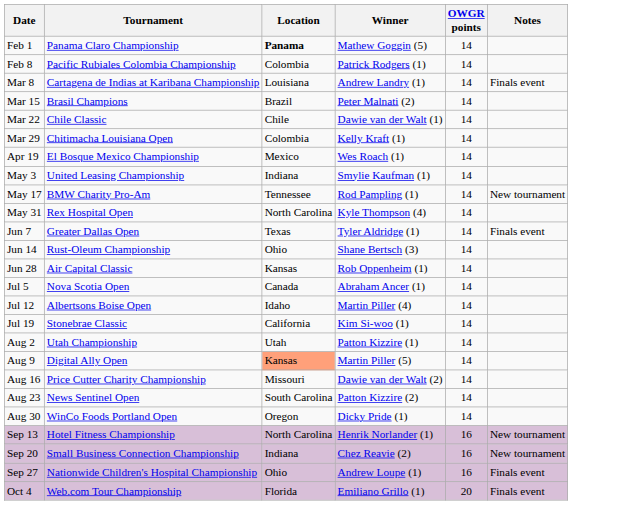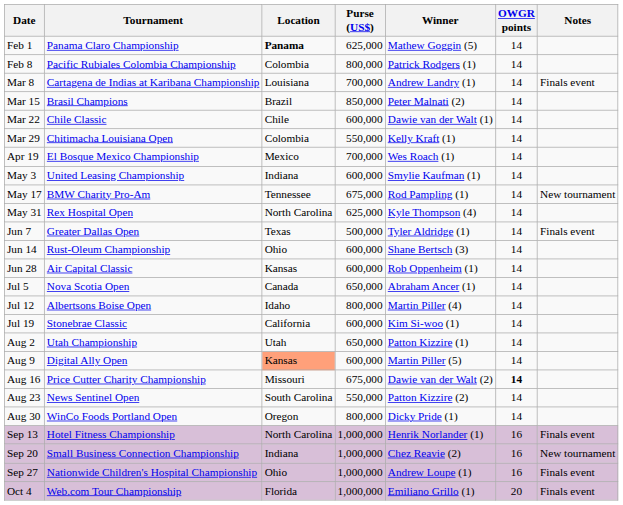+ column: Purse (US$) | 625,000 | 800,000 | 700,000 | 850,000 | 600,000 | 550,000 | 700,000 | 600,000 | 675,000 | 625,000 | 500,000 | 600,000 | 600,000 | 650,000 | 800,000 | 600,000 | 650,000 | 600,000 | 675,000 | 550,000 | 800,000 | 1,000,000 | 1,000,000 | 1,000,000 | 1,000,000
Aug 16 | OWGR points: normal -> bold
Sep 13 | Notes: New tournament -> Finals event
